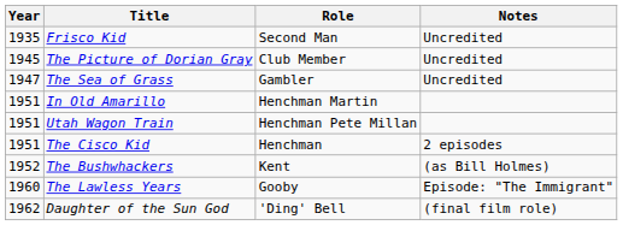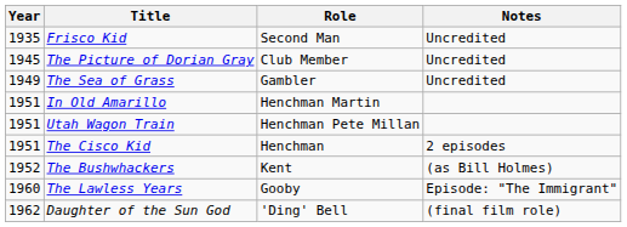The Sea of Grass | Year: 1947 -> 1949
